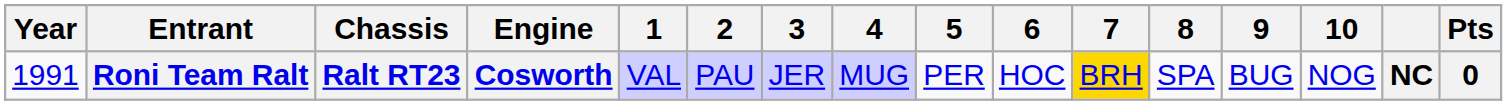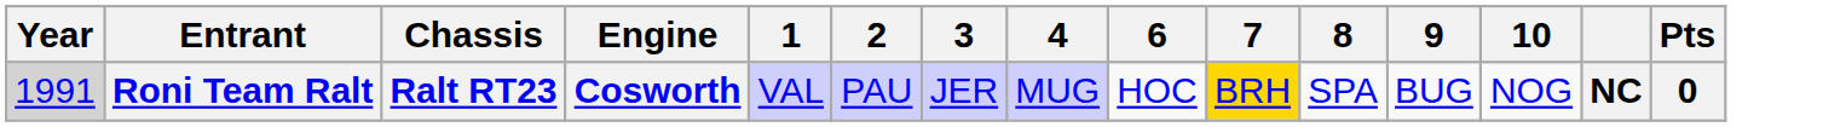- column: 5 | PER
Roni Team Ralt | Year: no background -> lightgrey background
